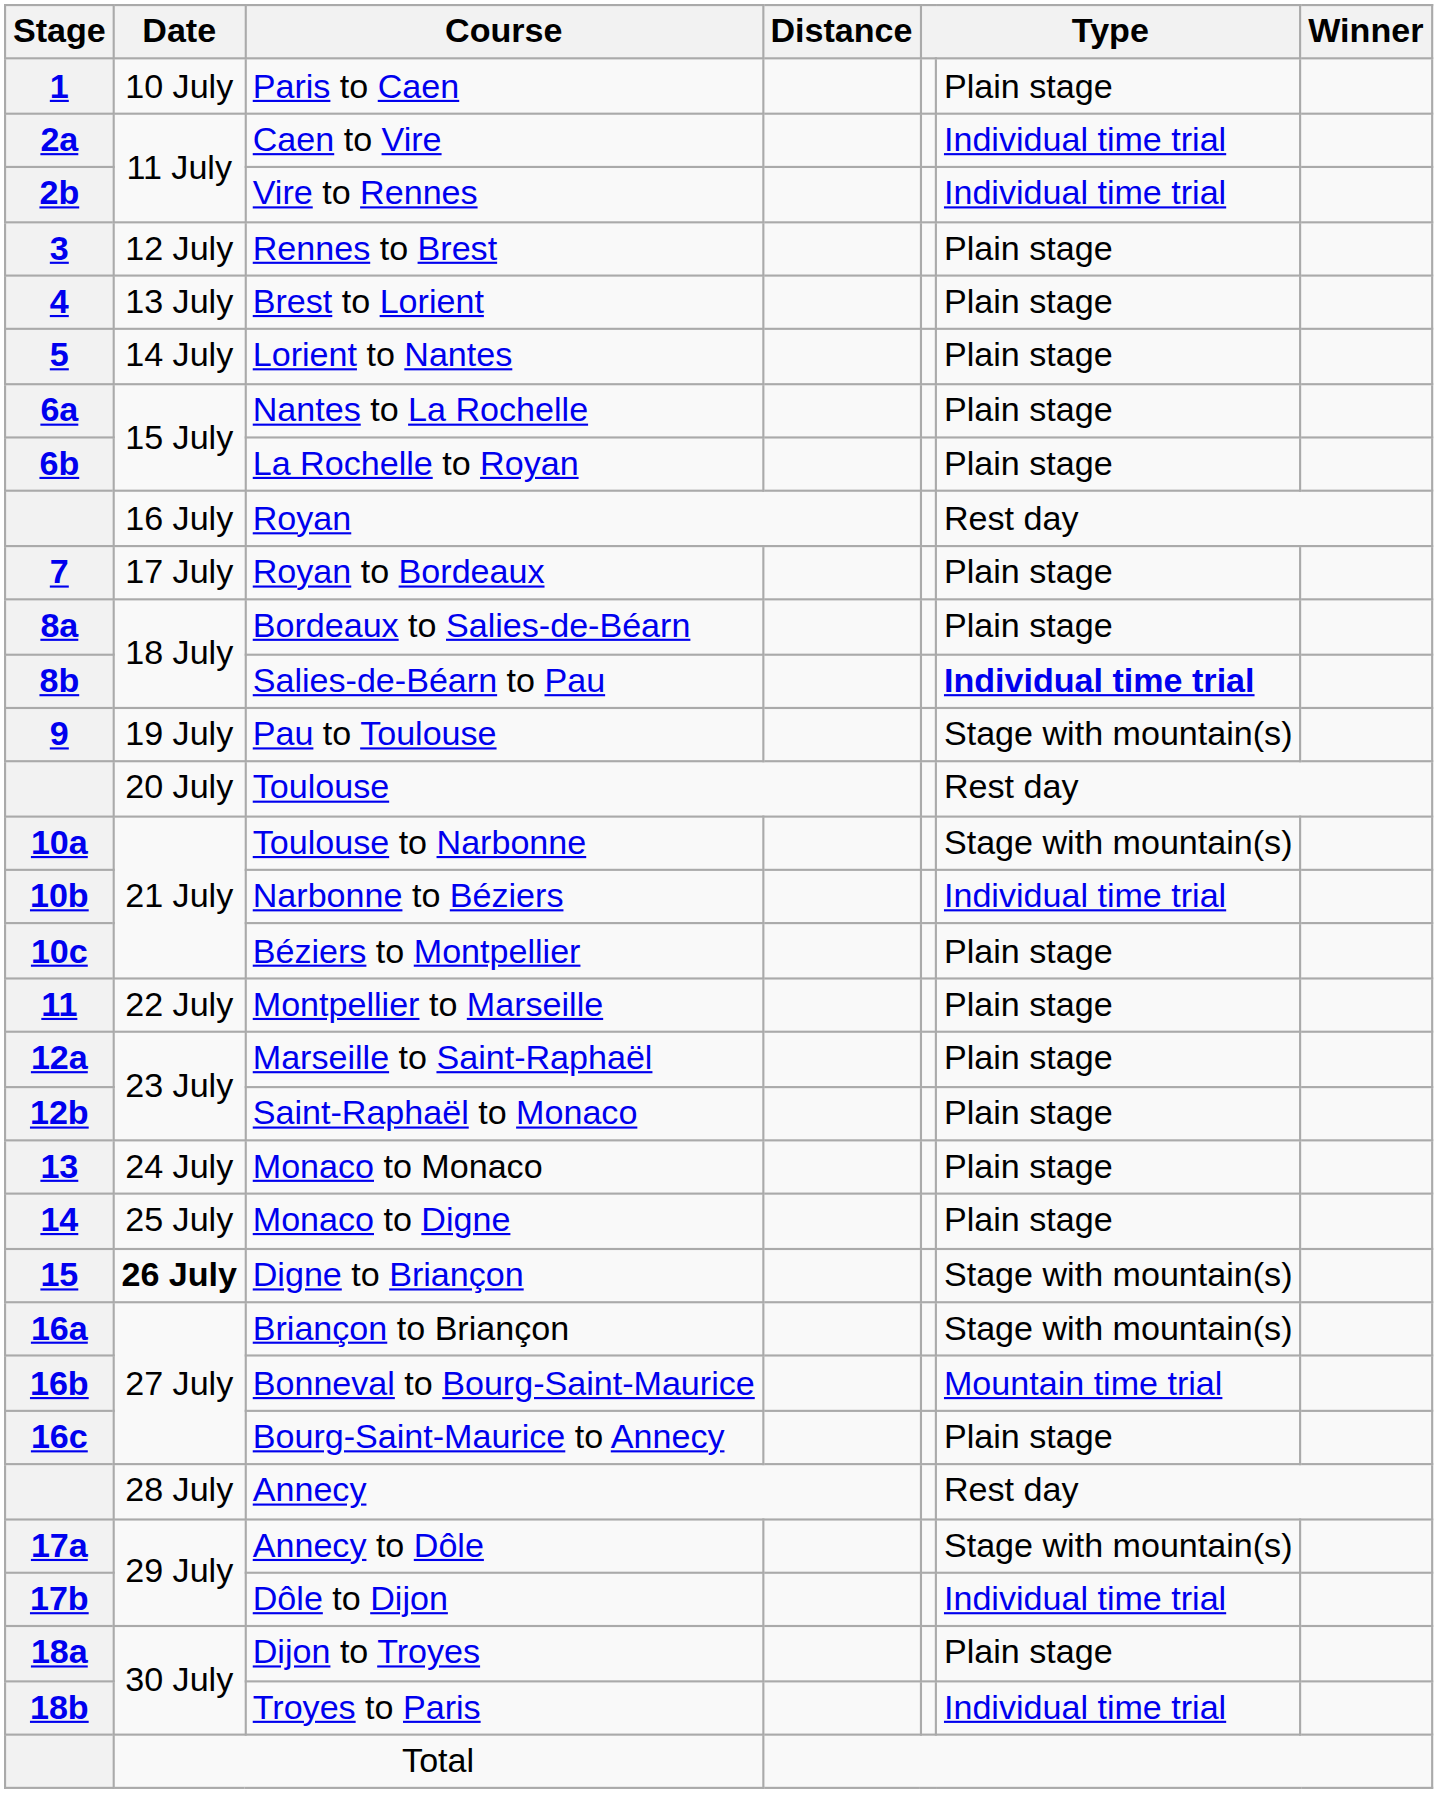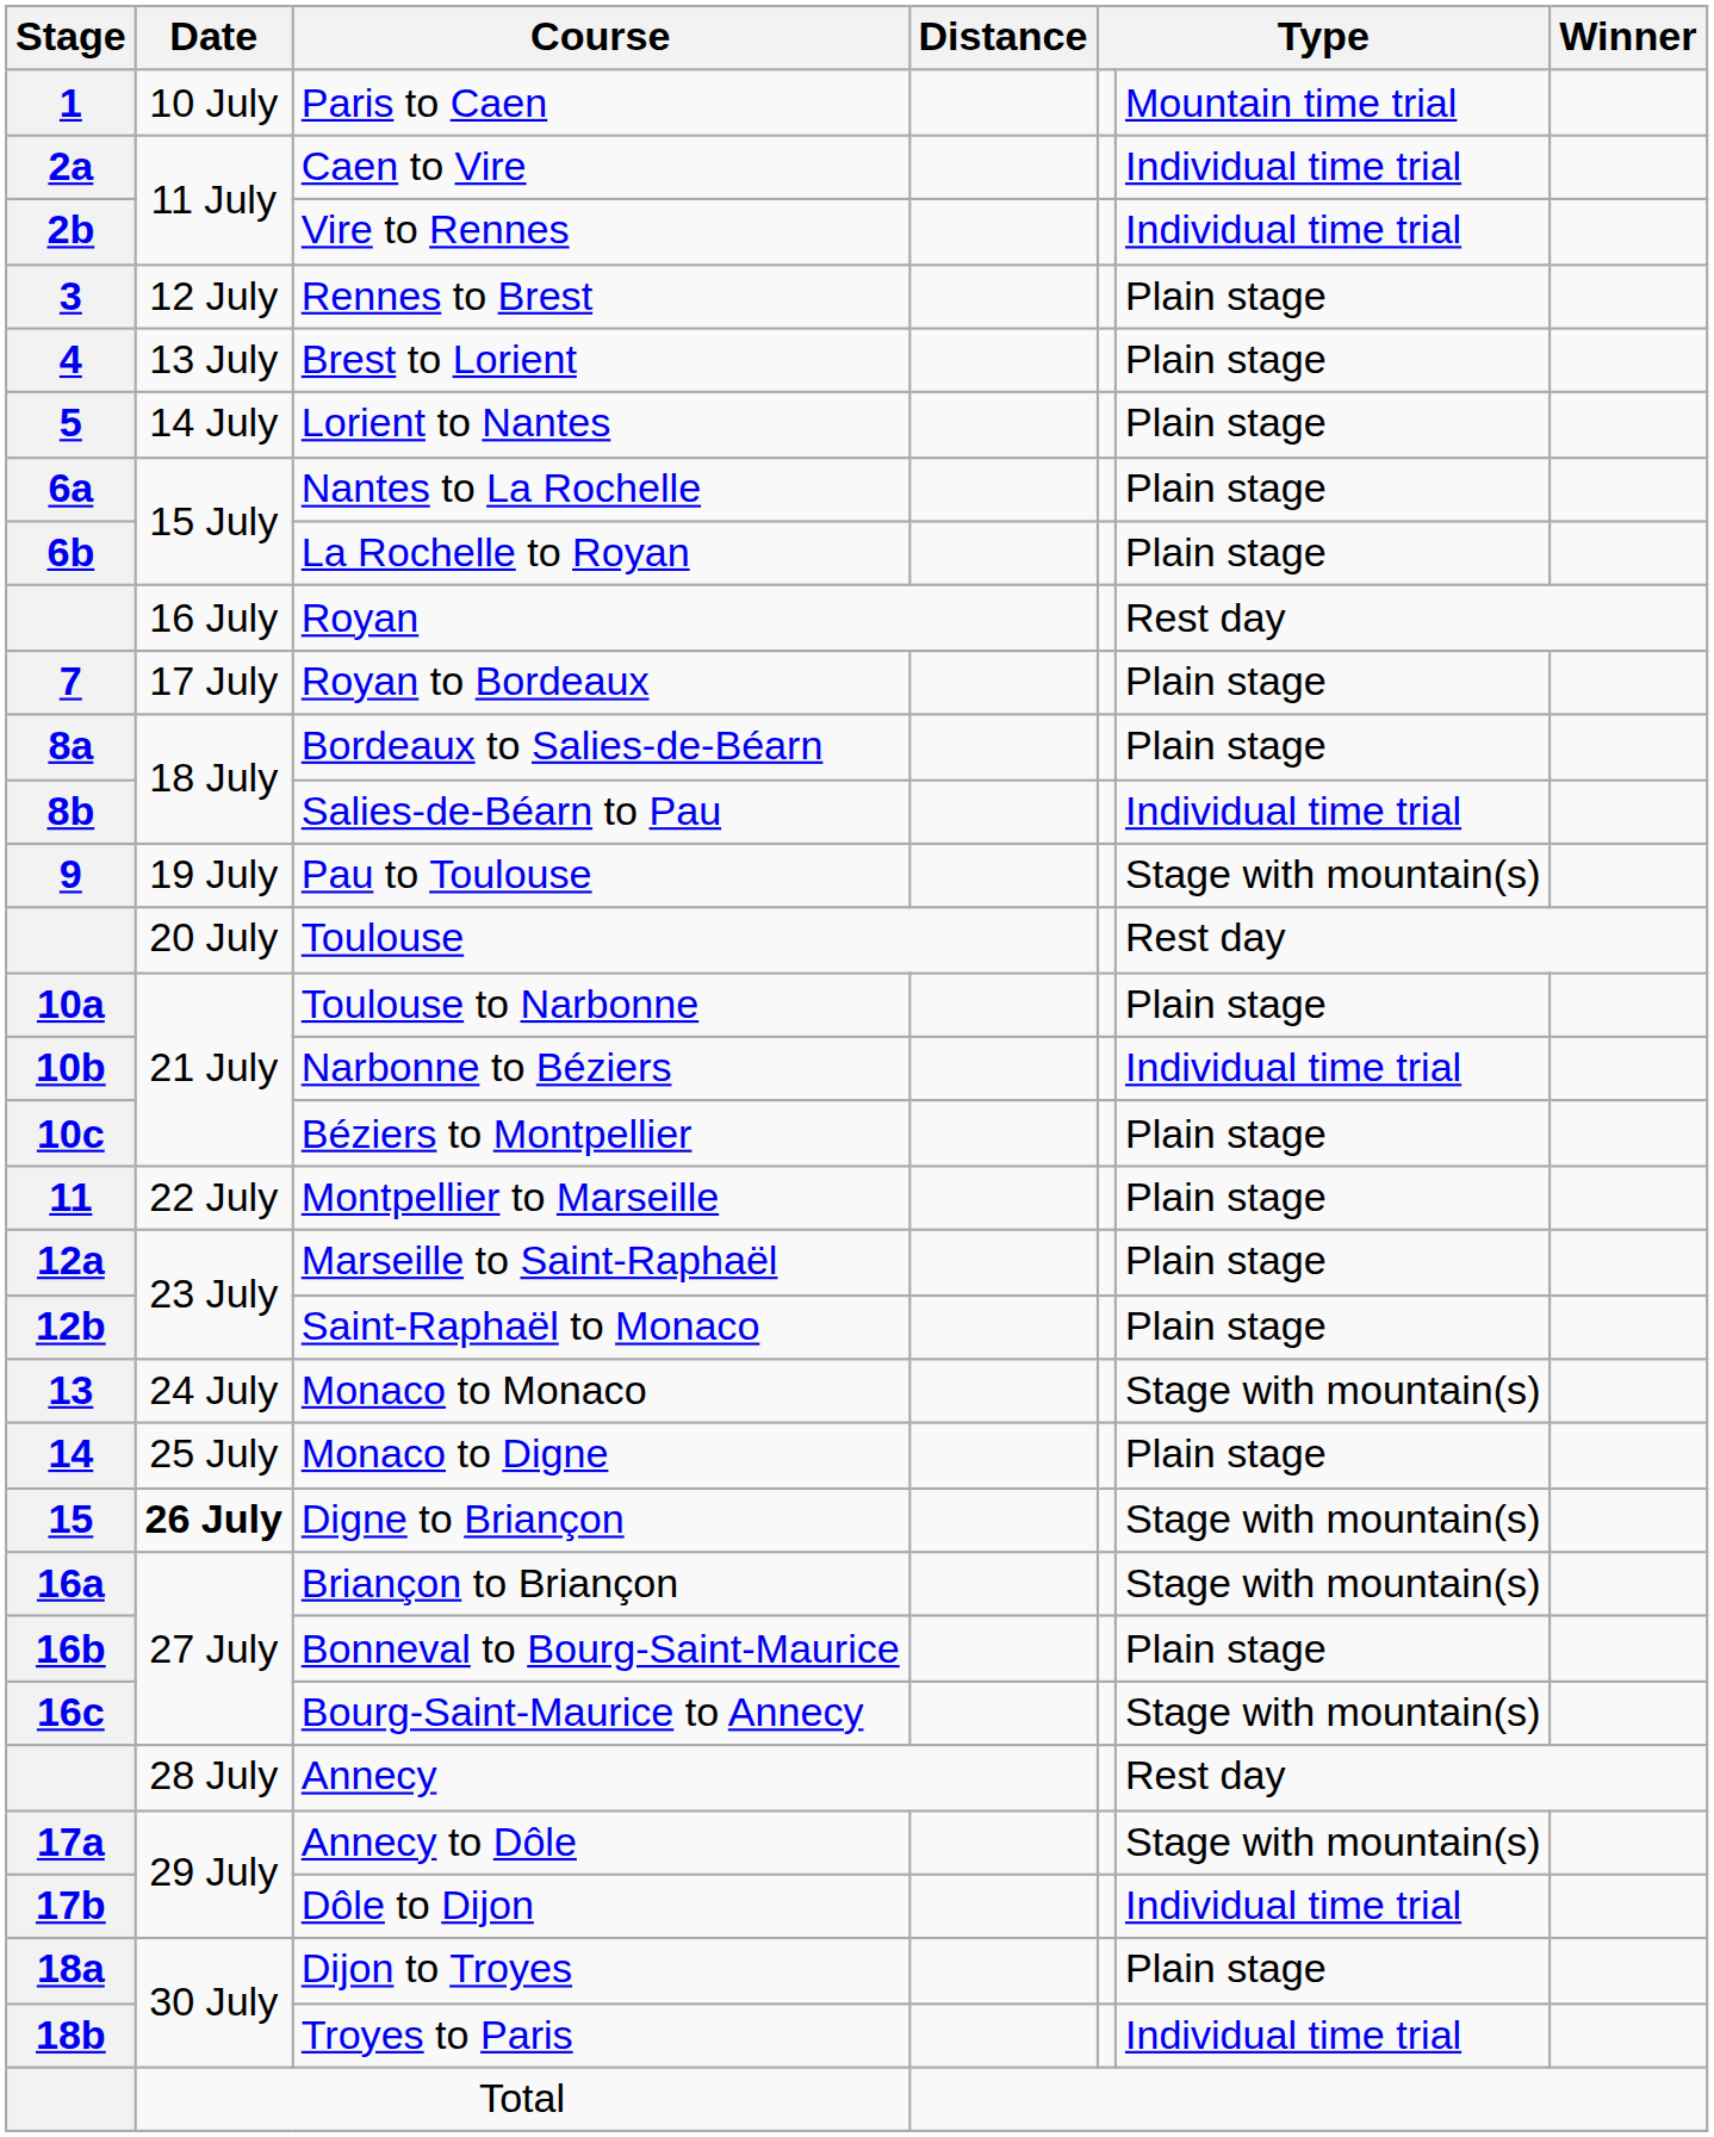Paris to Caen | column 6: Plain stage -> Mountain time trial
Salies-de-Béarn to Pau | column 6: bold -> normal
Toulouse to Narbonne | column 6: Stage with mountain(s) -> Plain stage
Monaco to Monaco | column 6: Plain stage -> Stage with mountain(s)
Bonneval to Bourg-Saint-Maurice | column 6: Mountain time trial -> Plain stage
Bourg-Saint-Maurice to Annecy | column 6: Plain stage -> Stage with mountain(s)
